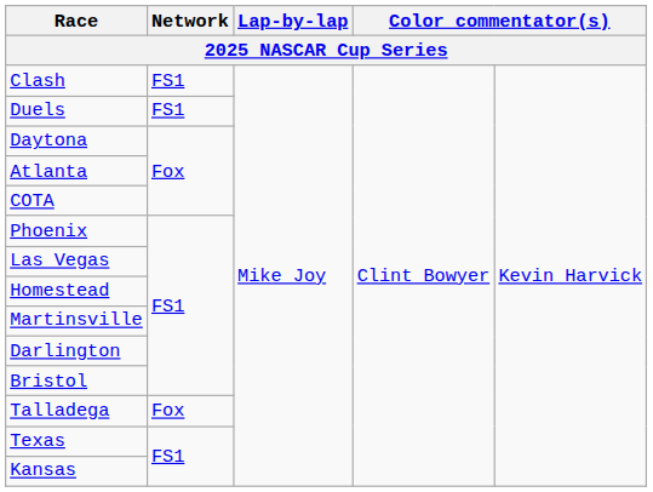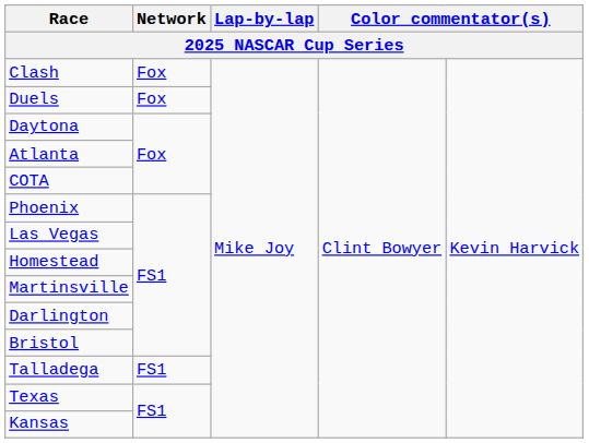Clash | Network: FS1 -> Fox
Duels | Network: FS1 -> Fox
Talladega | Network: Fox -> FS1
